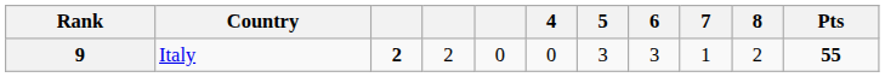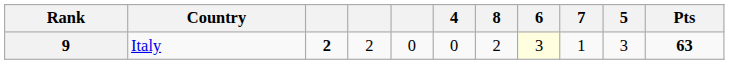columns swapped: 5 <-> 8
9 | 6: no background -> lightyellow background
9 | Pts: 55 -> 63
